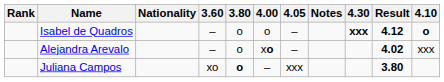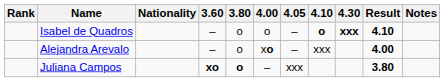columns swapped: 4.10 <-> Notes
Isabel de Quadros | Result: 4.12 -> 4.10
Alejandra Arevalo | Result: 4.02 -> 4.00
Juliana Campos | 3.60: normal -> bold
